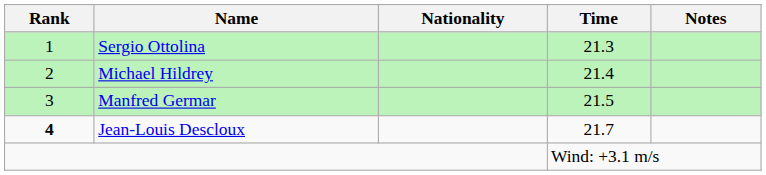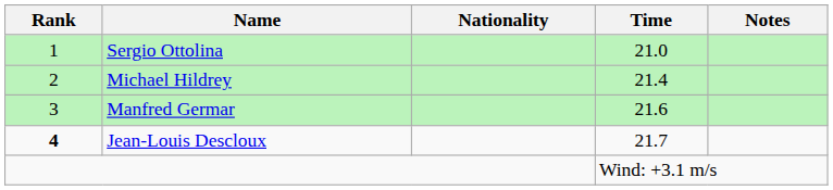Sergio Ottolina | Time: 21.3 -> 21.0
Manfred Germar | Time: 21.5 -> 21.6
